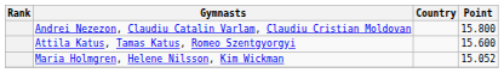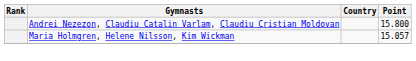- row: Attila Katus, Tamas Katus, Romeo Szentgyorgyi | 15.600
Maria Holmgren, Helene Nilsson, Kim Wickman | Point: 15.052 -> 15.057
